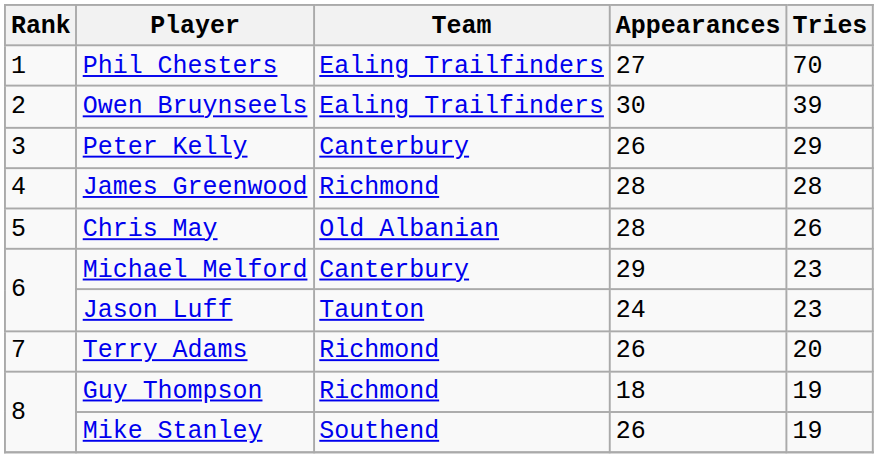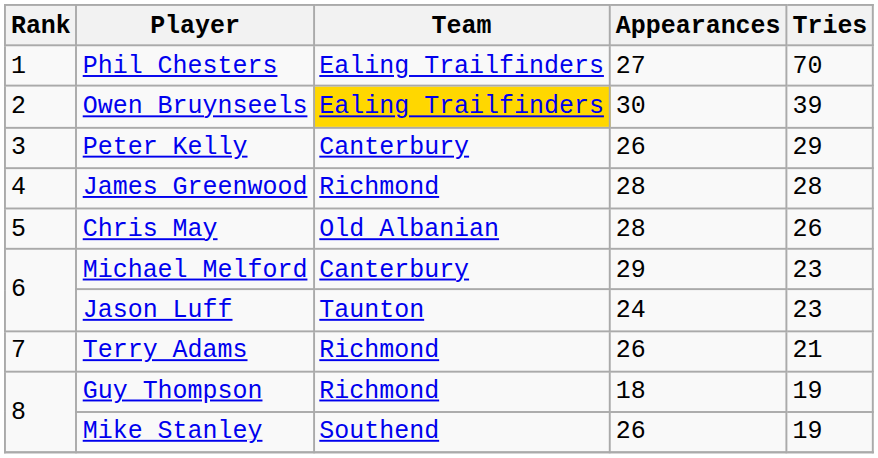Owen Bruynseels | Team: no background -> gold background
Terry Adams | Tries: 20 -> 21
